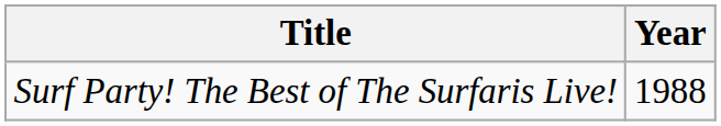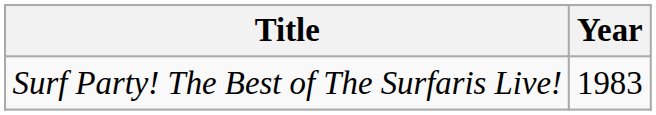Surf Party! The Best of The Surfaris Live! | Year: 1988 -> 1983
